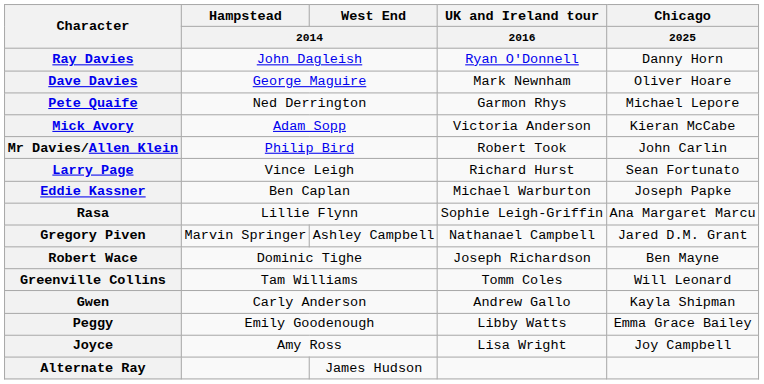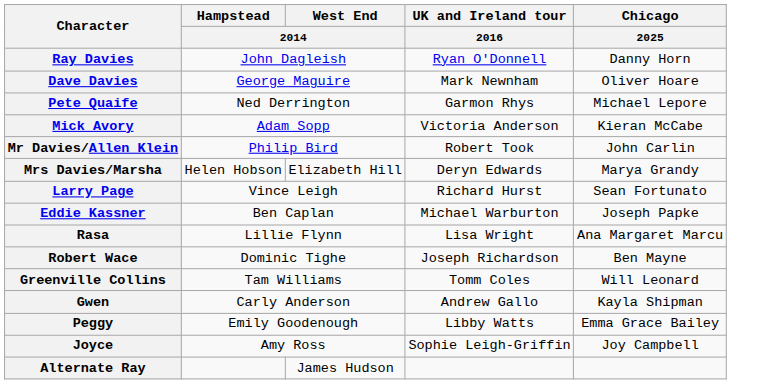+ row: Mrs Davies/Marsha | Helen Hobson | Elizabeth Hill | Deryn Edwards | Marya Grandy
Rasa | UK and Ireland tour / 2016: Sophie Leigh-Griffin -> Lisa Wright
- row: Gregory Piven | Marvin Springer | Ashley Campbell | Nathanael Campbell | Jared D.M. Grant
Joyce | UK and Ireland tour / 2016: Lisa Wright -> Sophie Leigh-Griffin
